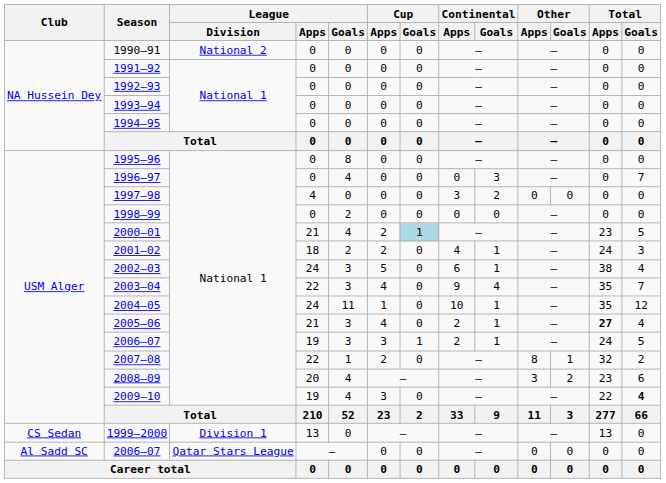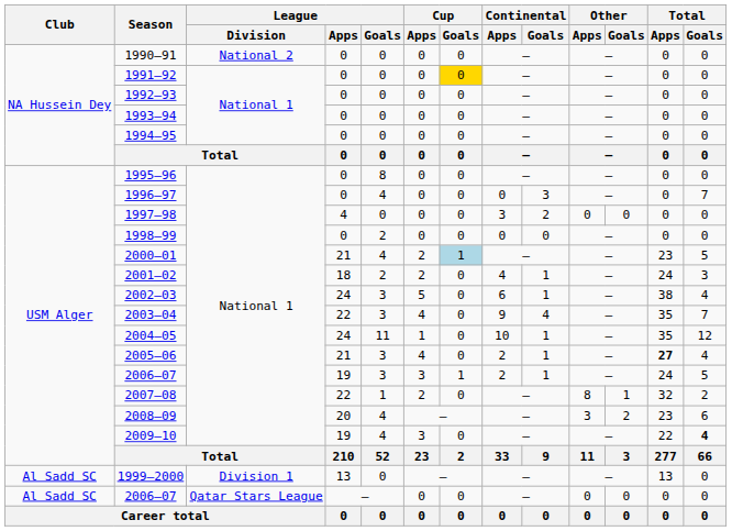1991–92 | Cup / Goals: no background -> gold background
1999–2000 | Club: CS Sedan -> Al Sadd SC
